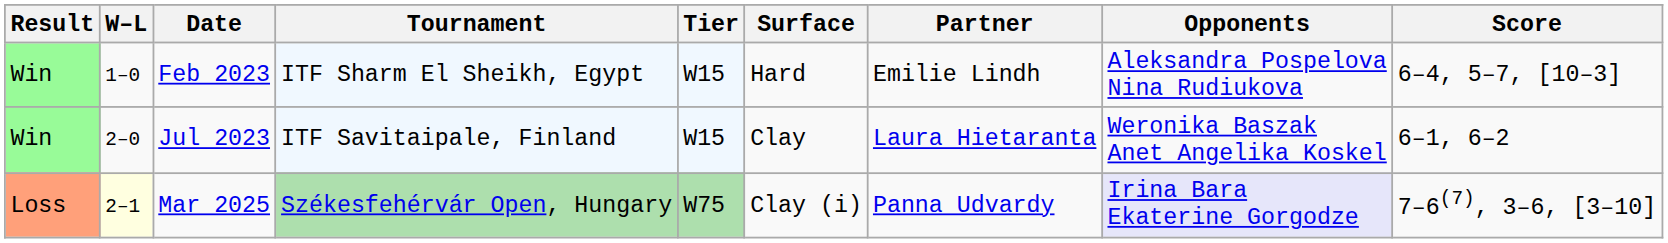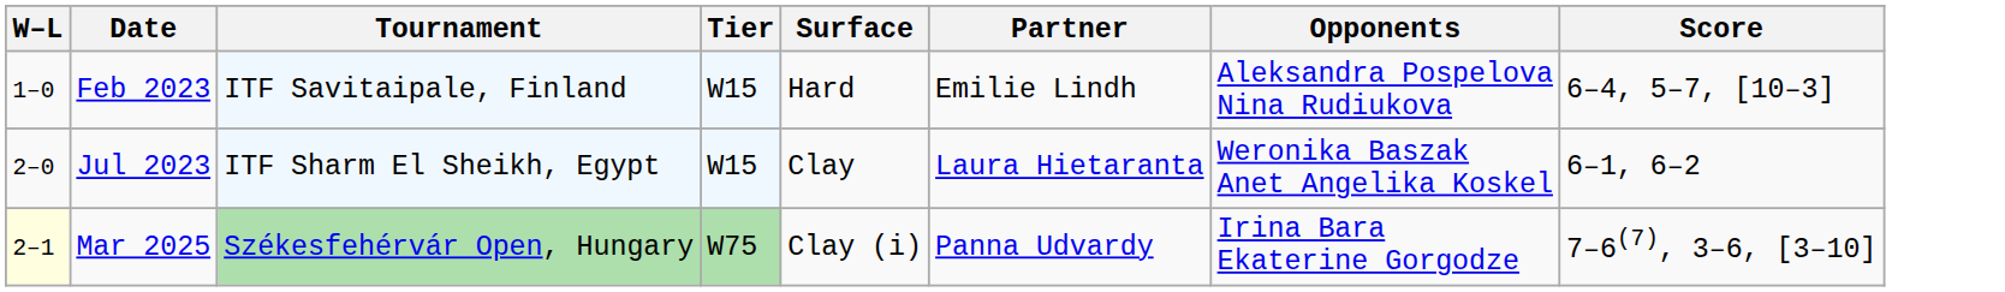- column: Result | Win | Win | Loss
Feb 2023 | Tournament: ITF Sharm El Sheikh, Egypt -> ITF Savitaipale, Finland
Jul 2023 | Tournament: ITF Savitaipale, Finland -> ITF Sharm El Sheikh, Egypt
Mar 2025 | Opponents: lavender background -> no background
